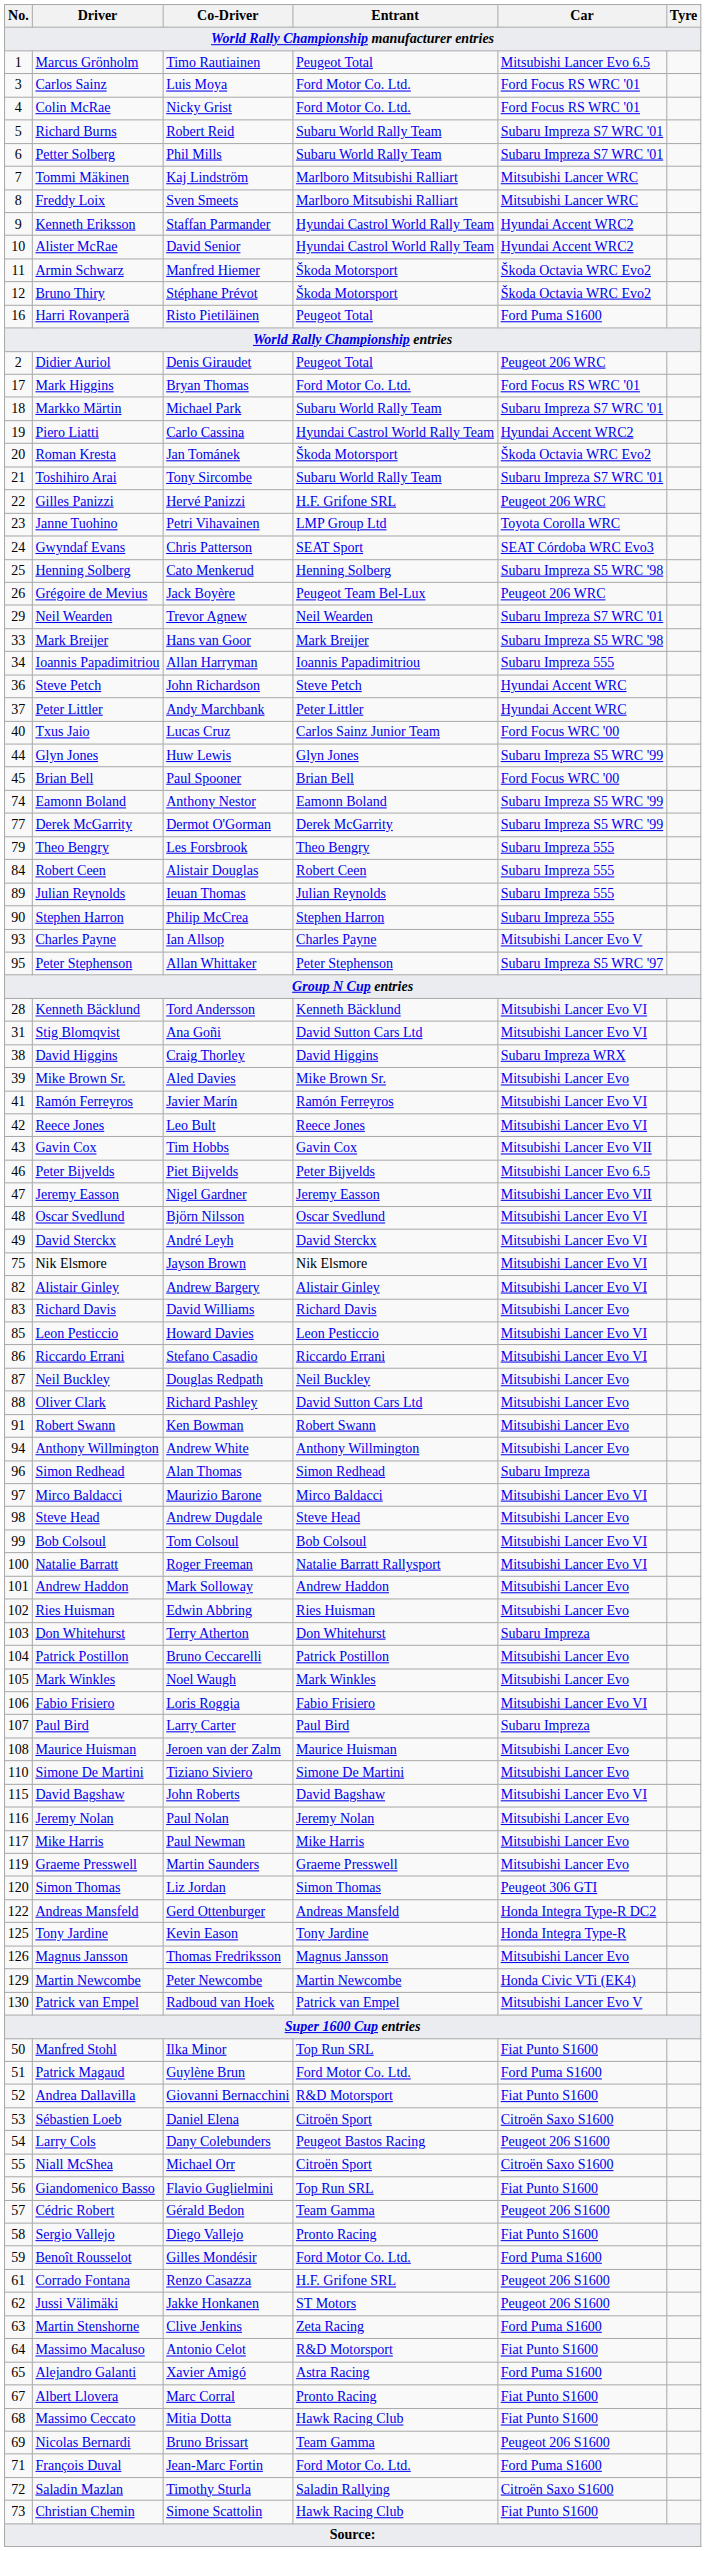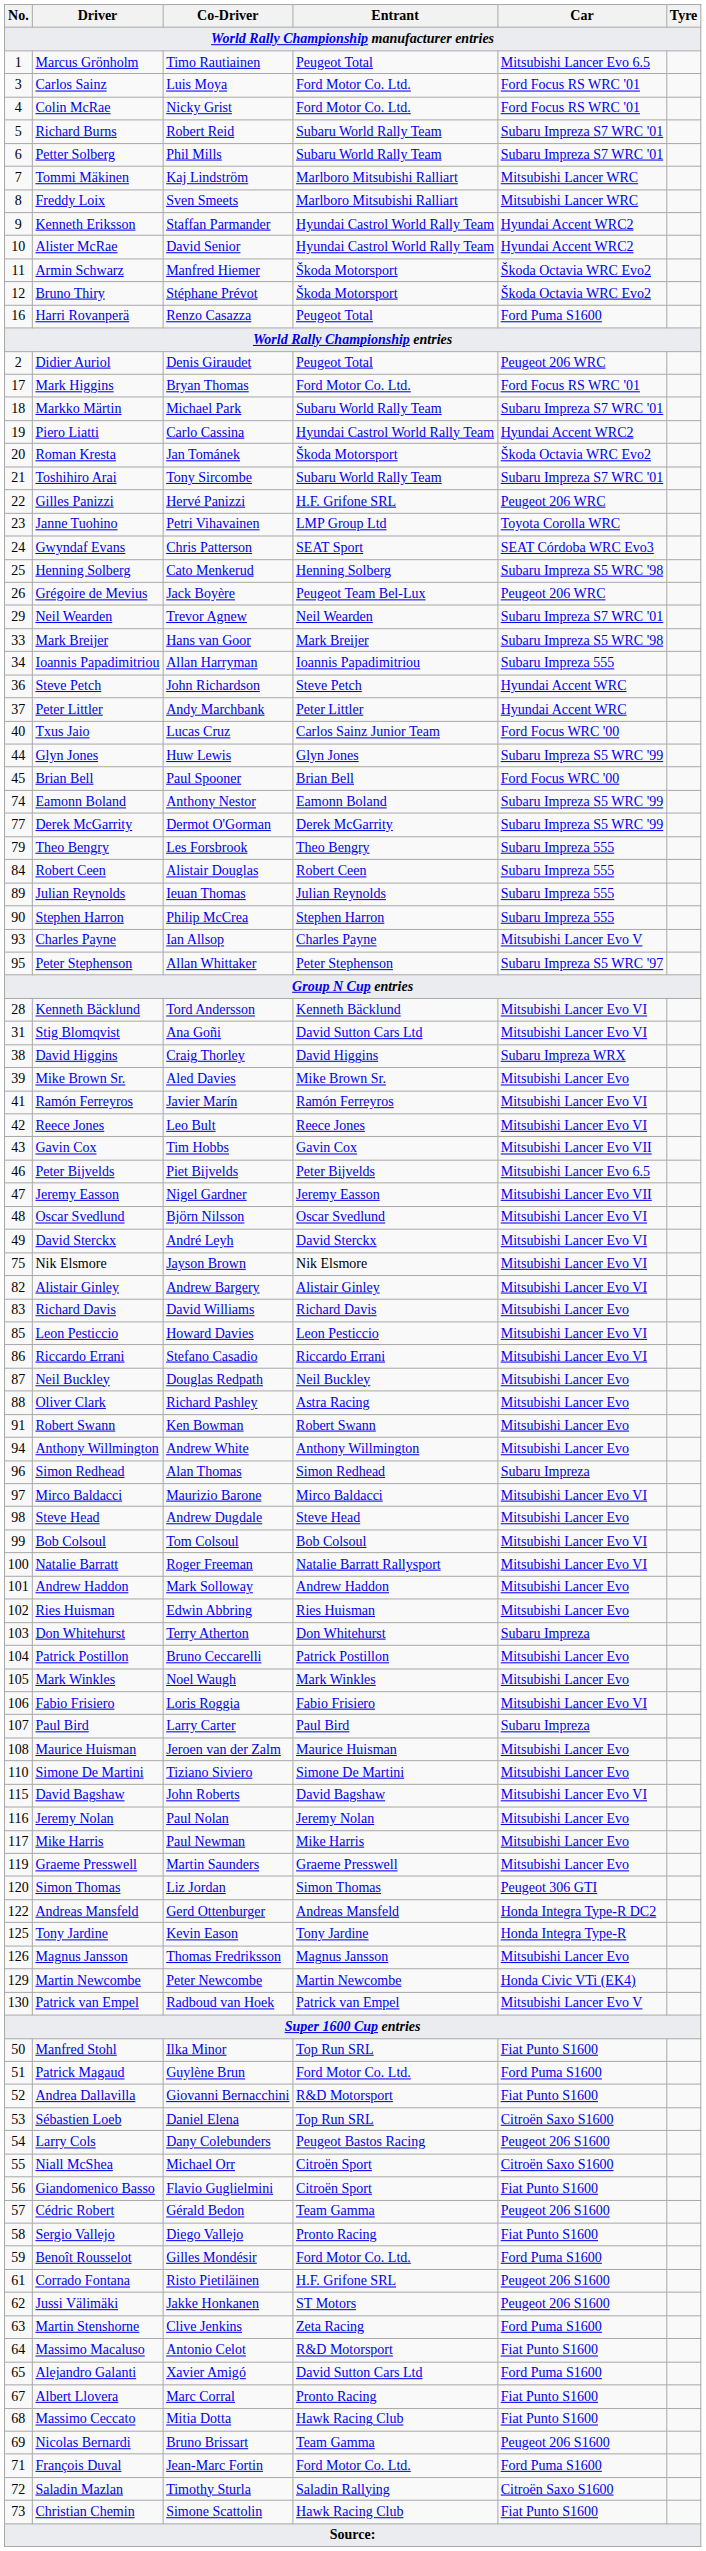Harri Rovanperä | Co-Driver: Risto Pietiläinen -> Renzo Casazza
Oliver Clark | Entrant: David Sutton Cars Ltd -> Astra Racing
Sébastien Loeb | Entrant: Citroën Sport -> Top Run SRL
Giandomenico Basso | Entrant: Top Run SRL -> Citroën Sport
Corrado Fontana | Co-Driver: Renzo Casazza -> Risto Pietiläinen
Alejandro Galanti | Entrant: Astra Racing -> David Sutton Cars Ltd
